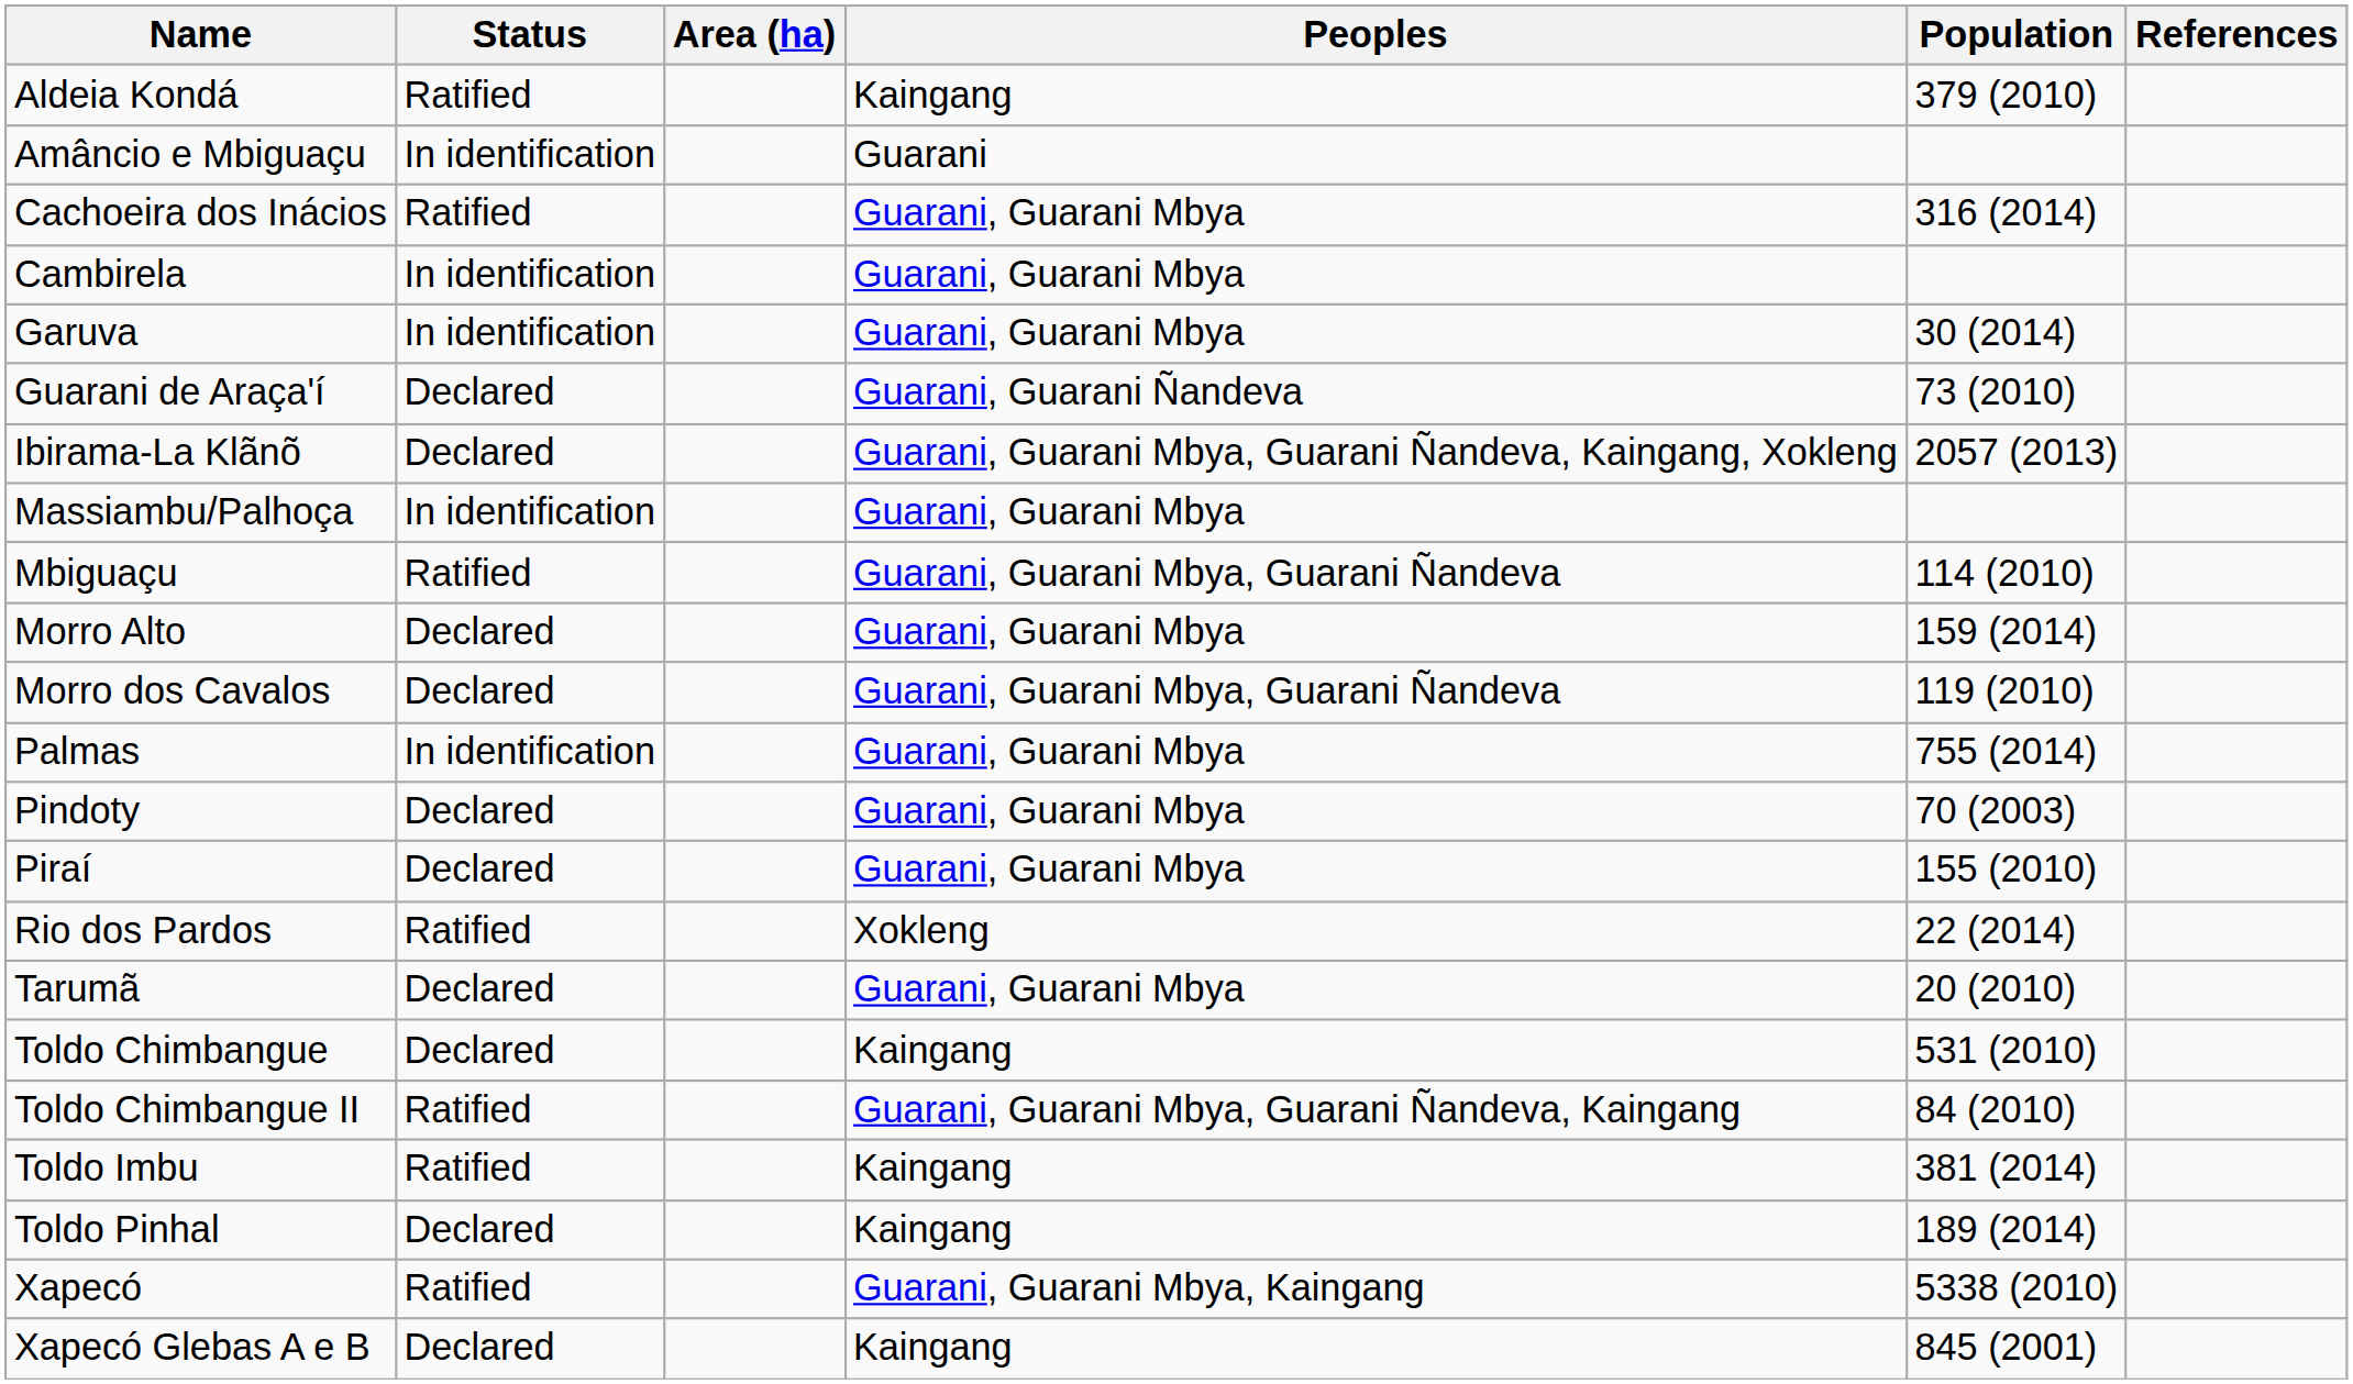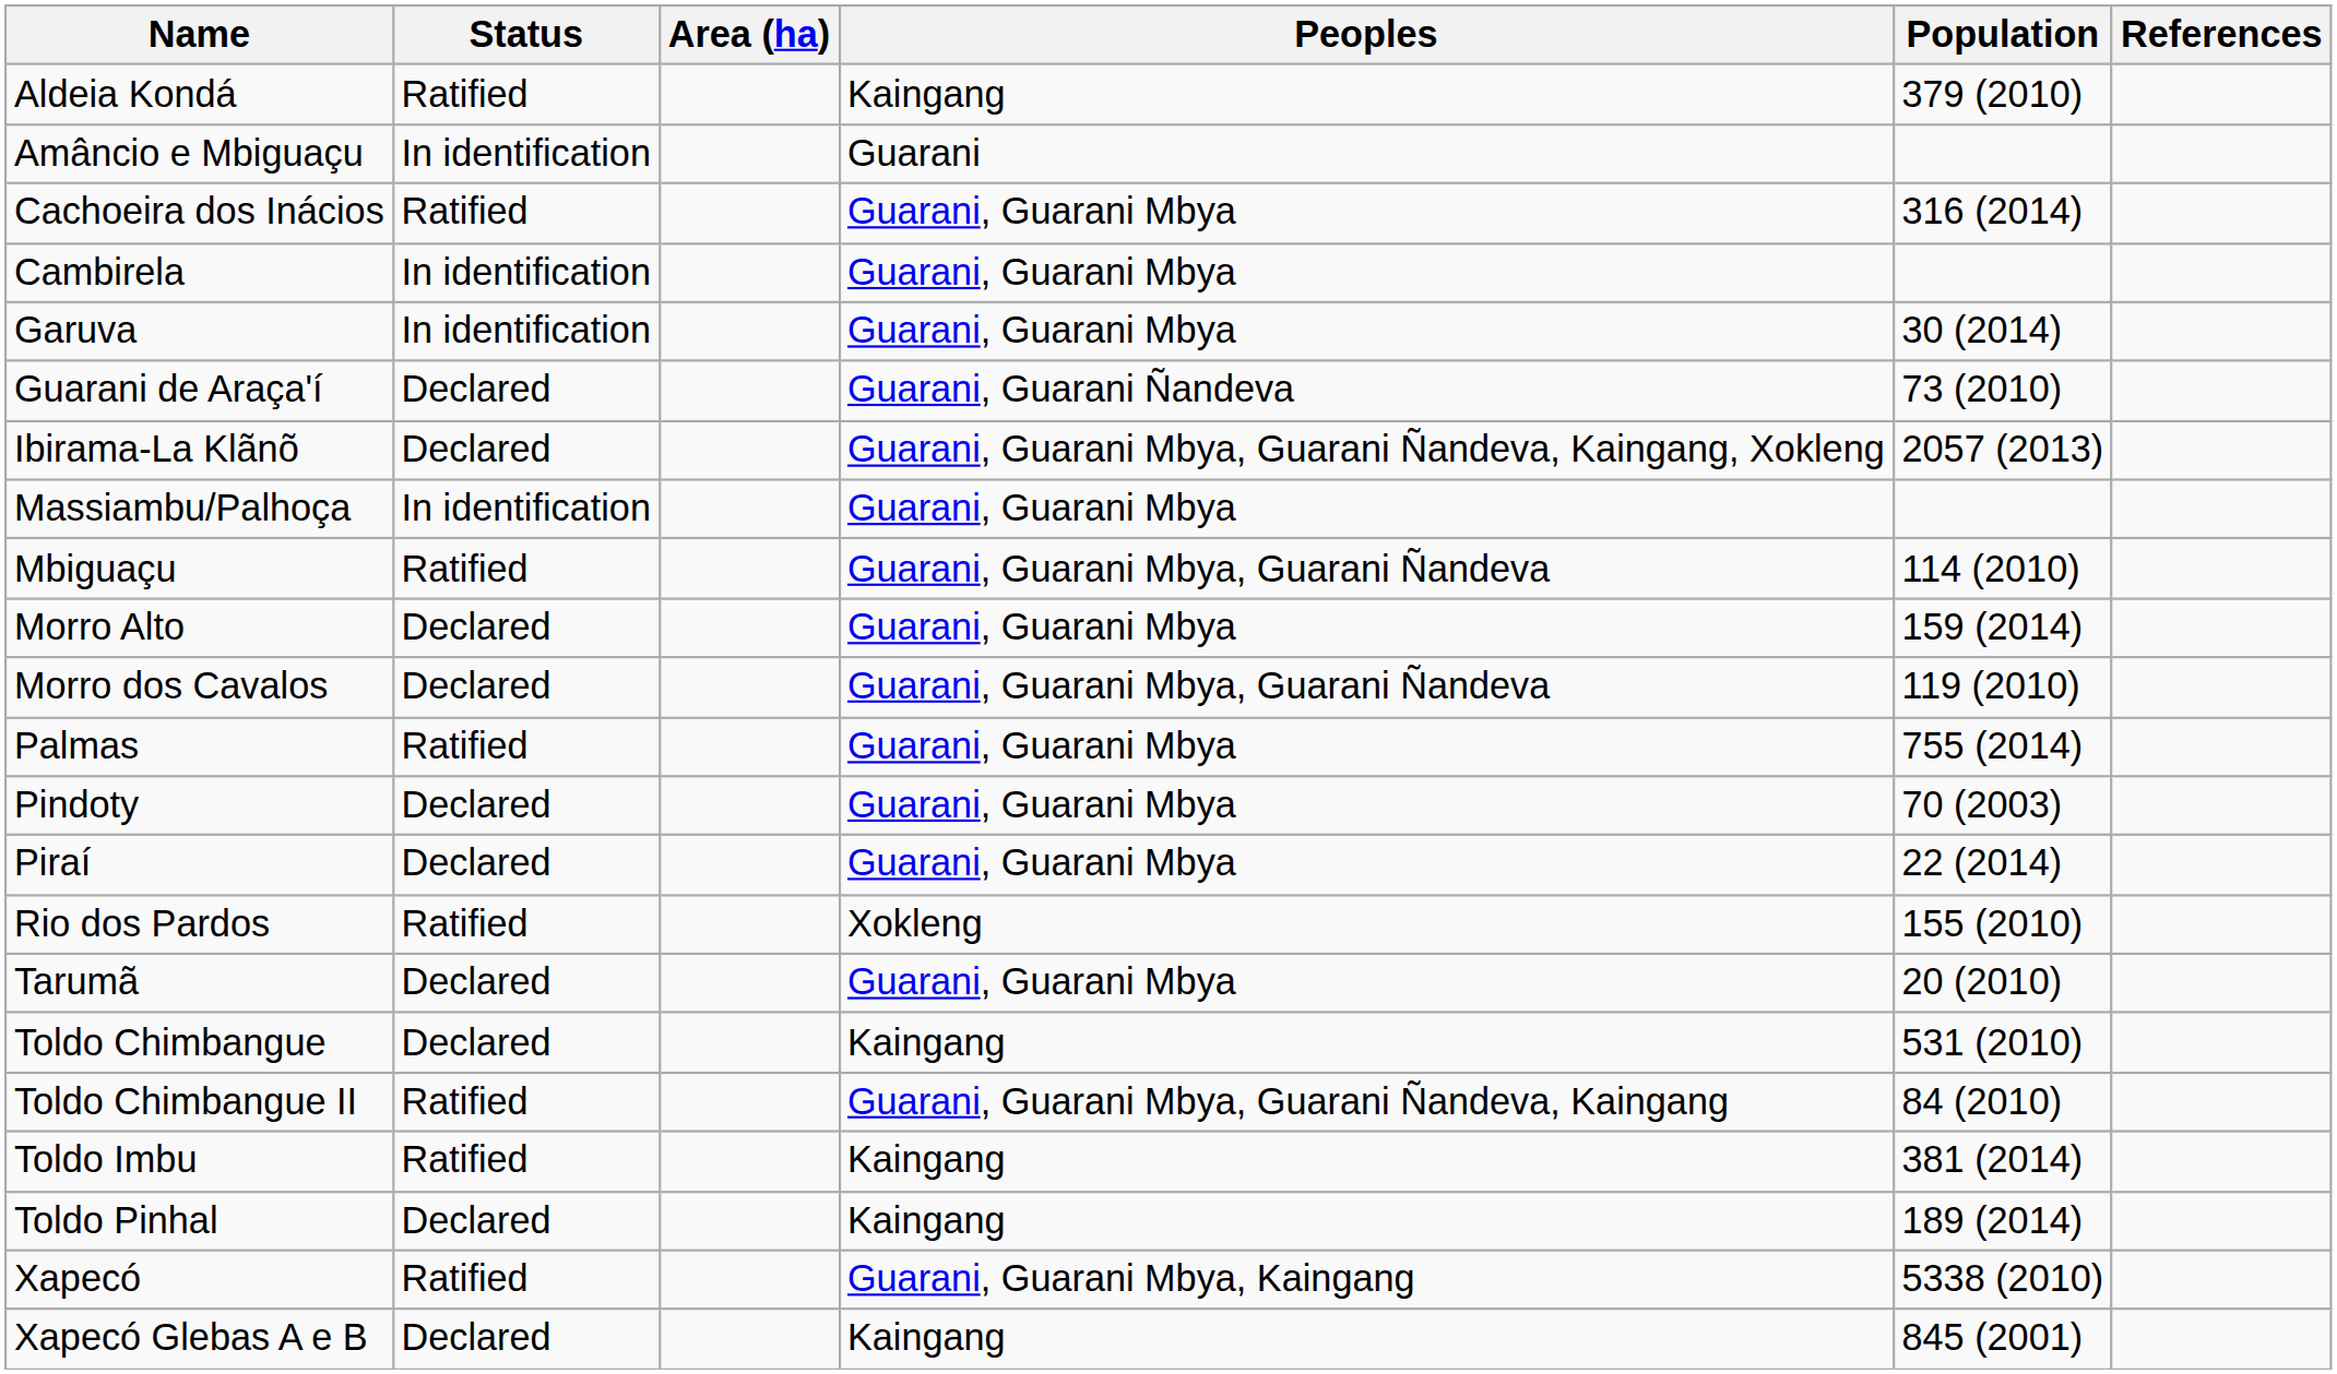Palmas | Status: In identification -> Ratified
Piraí | Population: 155 (2010) -> 22 (2014)
Rio dos Pardos | Population: 22 (2014) -> 155 (2010)
